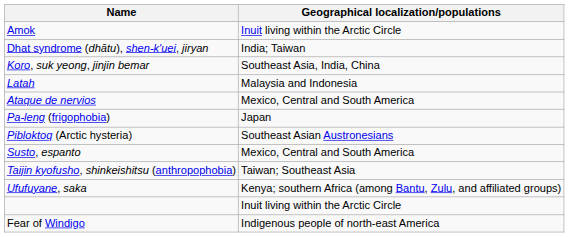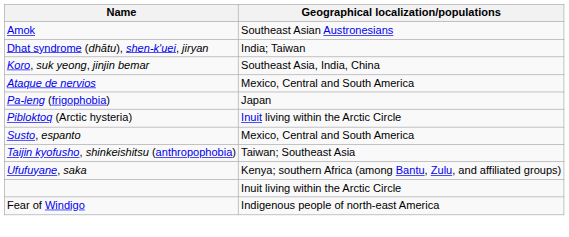Amok | Geographical localization/populations: Inuit living within the Arctic Circle -> Southeast Asian Austronesians
- row: Latah | Malaysia and Indonesia
Pibloktoq (Arctic hysteria) | Geographical localization/populations: Southeast Asian Austronesians -> Inuit living within the Arctic Circle
